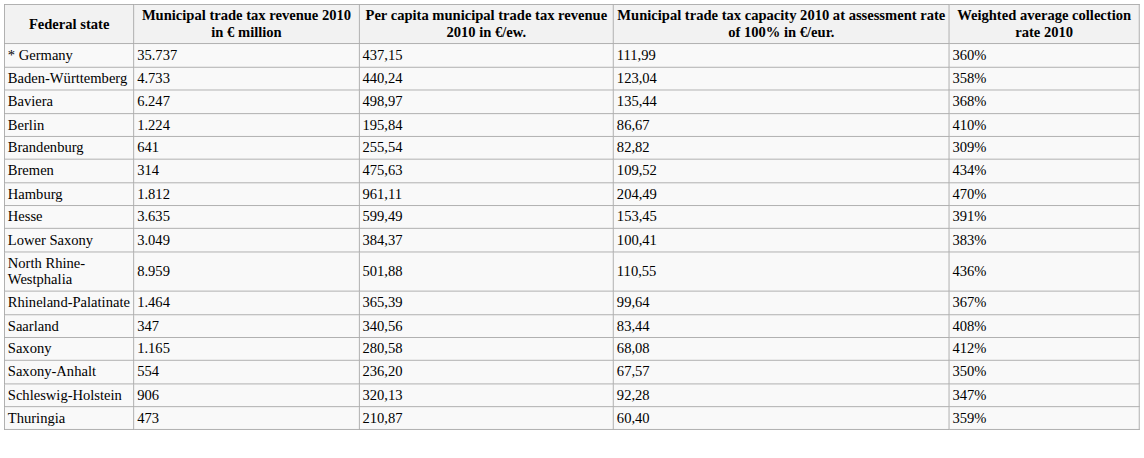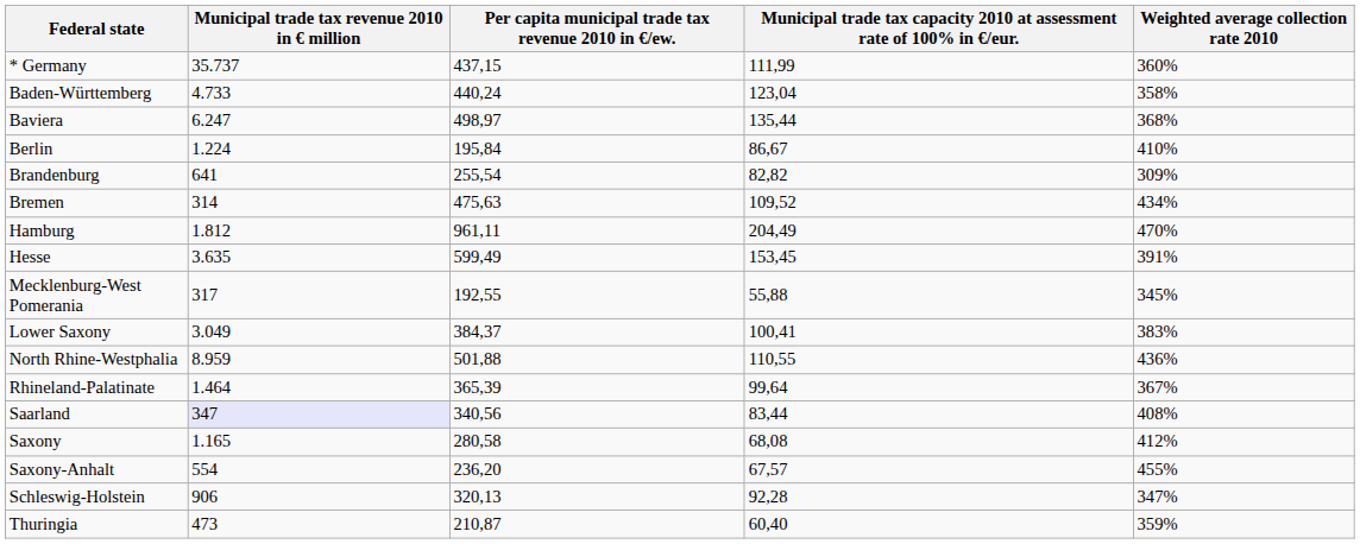+ row: Mecklenburg-West Pomerania | 317 | 192,55 | 55,88 | 345%
Saarland | Municipal trade tax revenue 2010 in € million: no background -> lavender background
Saxony-Anhalt | Weighted average collection rate 2010: 350% -> 455%
